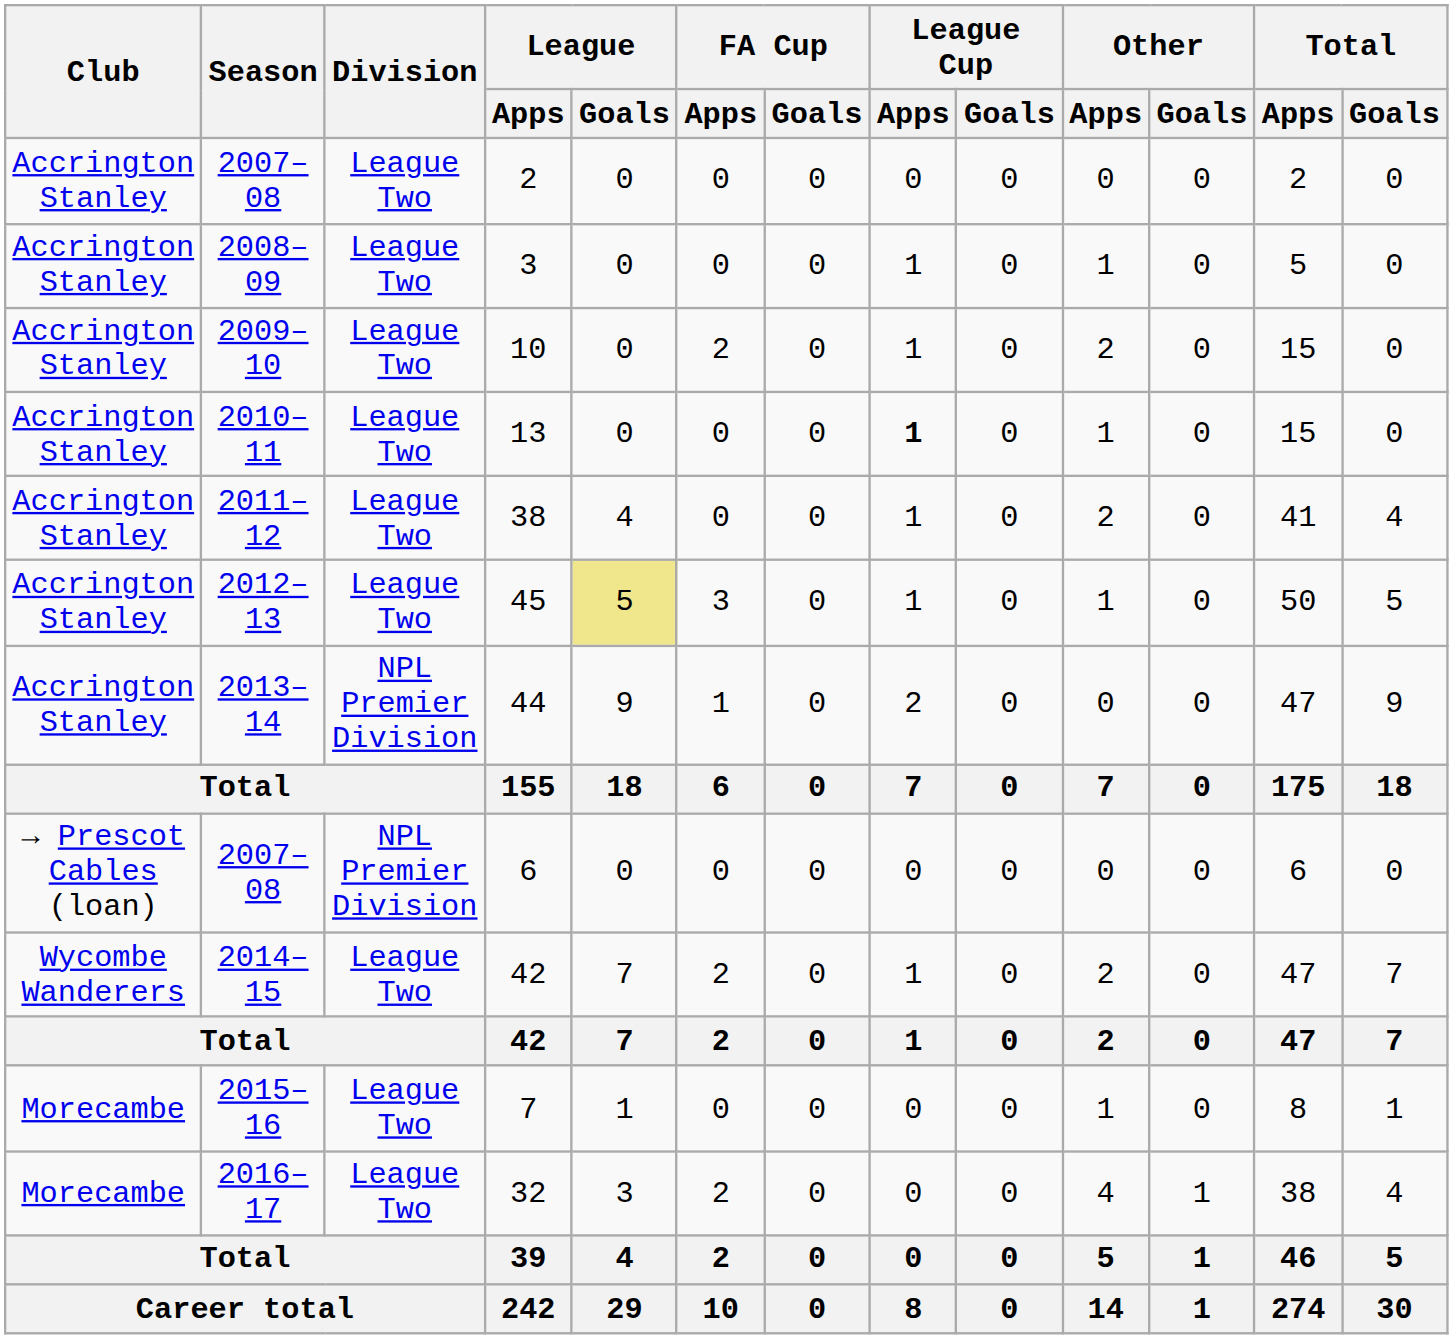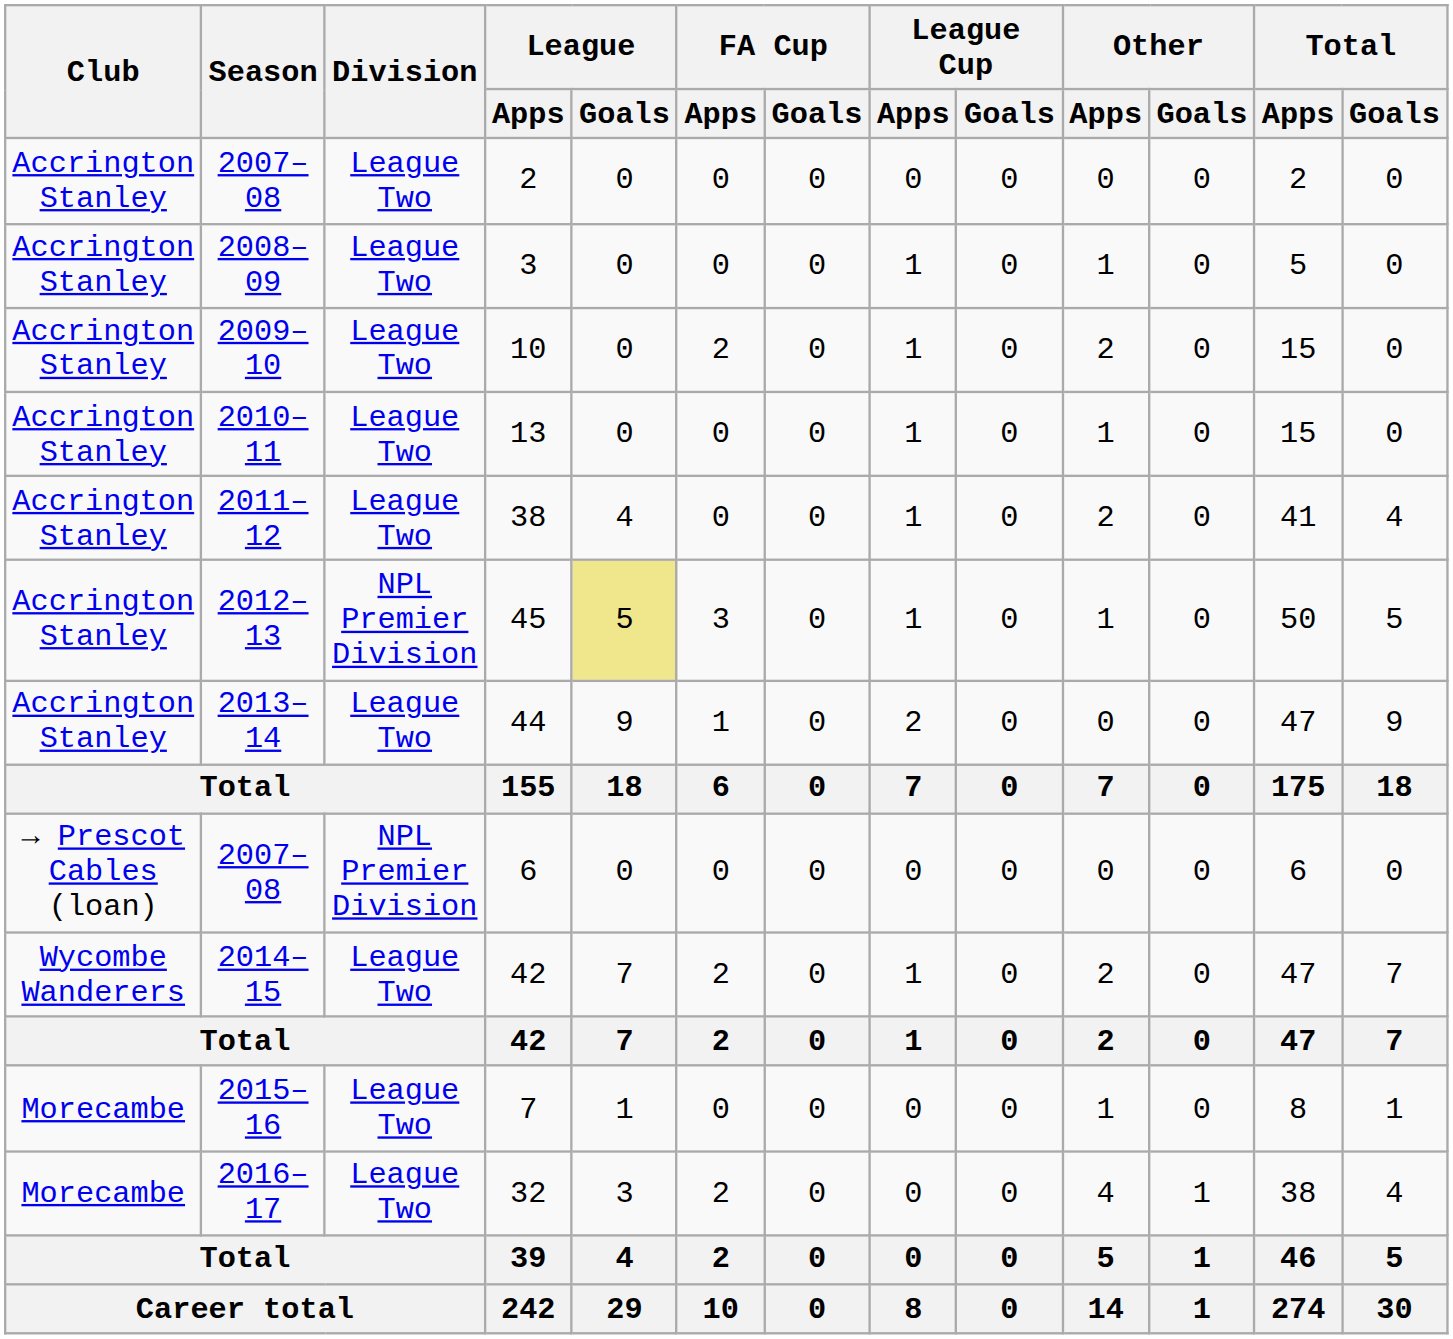13 | League Cup / Apps: bold -> normal
45 | Division: League Two -> NPL Premier Division
44 | Division: NPL Premier Division -> League Two
